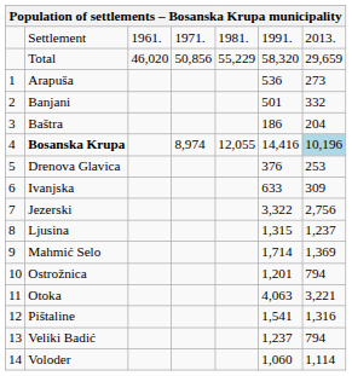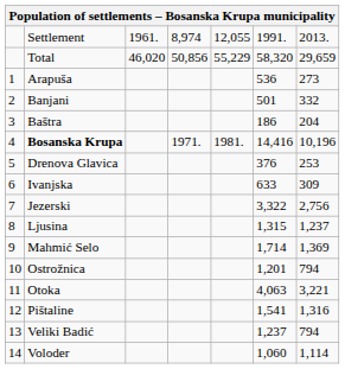Settlement | column 4: 1971. -> 8,974
Settlement | column 5: 1981. -> 12,055
Bosanska Krupa | column 4: 8,974 -> 1971.
Bosanska Krupa | column 5: 12,055 -> 1981.
Bosanska Krupa | column 7: lightblue background -> no background
